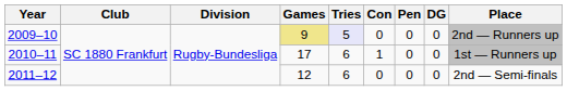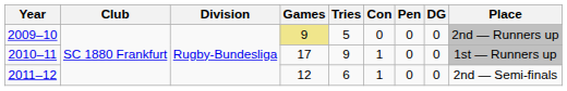2009–10 | Tries: lavender background -> no background
2010–11 | Tries: 6 -> 9
2011–12 | Con: 0 -> 1
